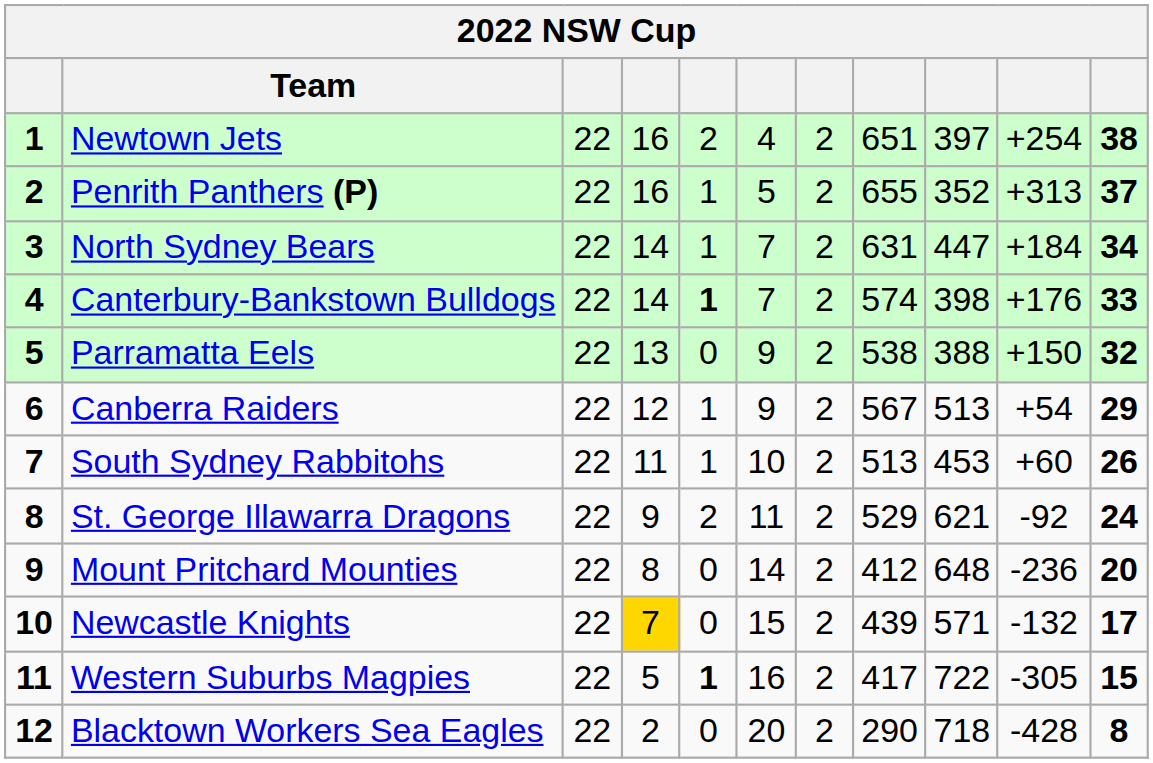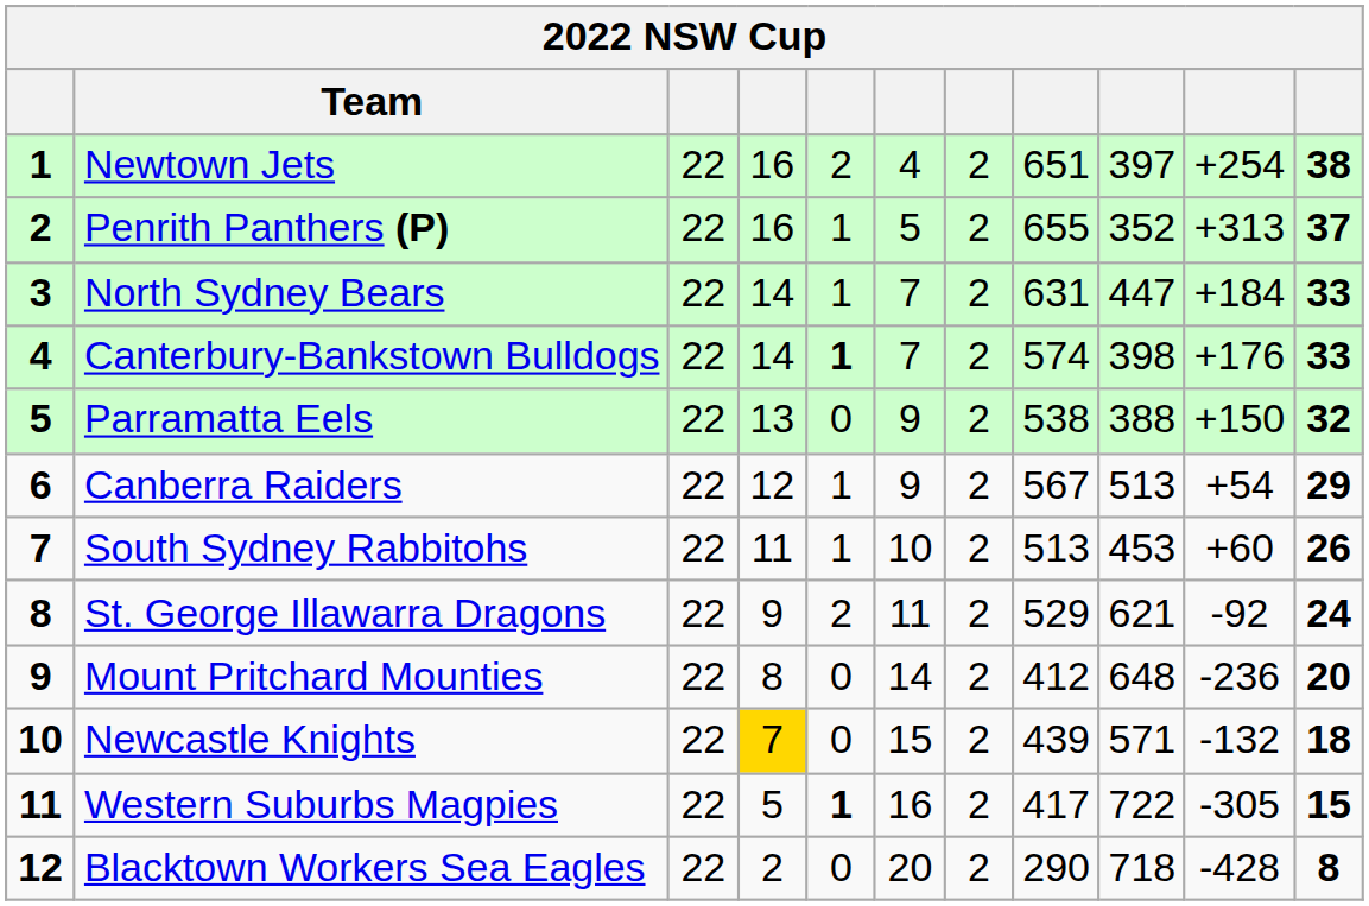North Sydney Bears | column 11: 34 -> 33
Newcastle Knights | column 11: 17 -> 18
